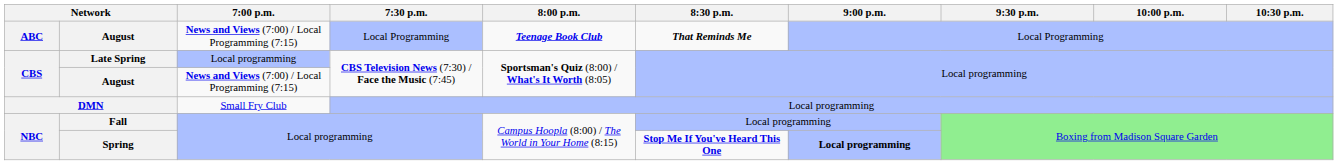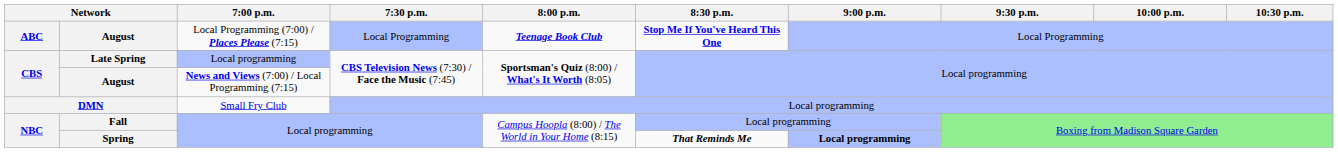ABC / August | 7:00 p.m.: News and Views (7:00) / Local Programming (7:15) -> Local Programming (7:00) / Places Please (7:15)
ABC / August | 8:30 p.m.: That Reminds Me -> Stop Me If You've Heard This One
Spring | 8:30 p.m.: Stop Me If You've Heard This One -> That Reminds Me
